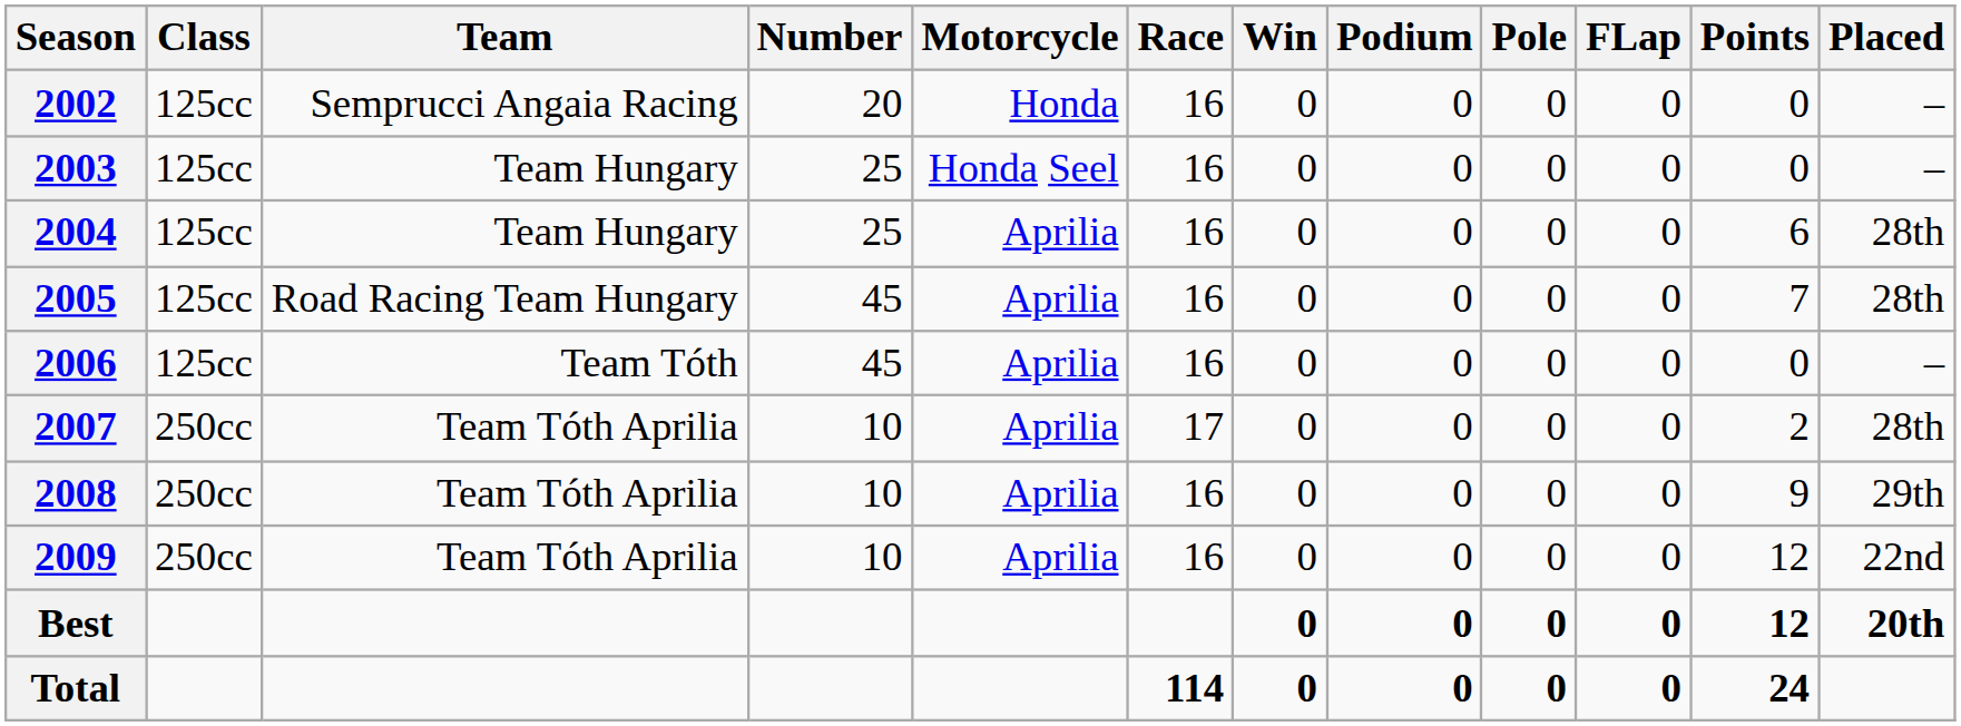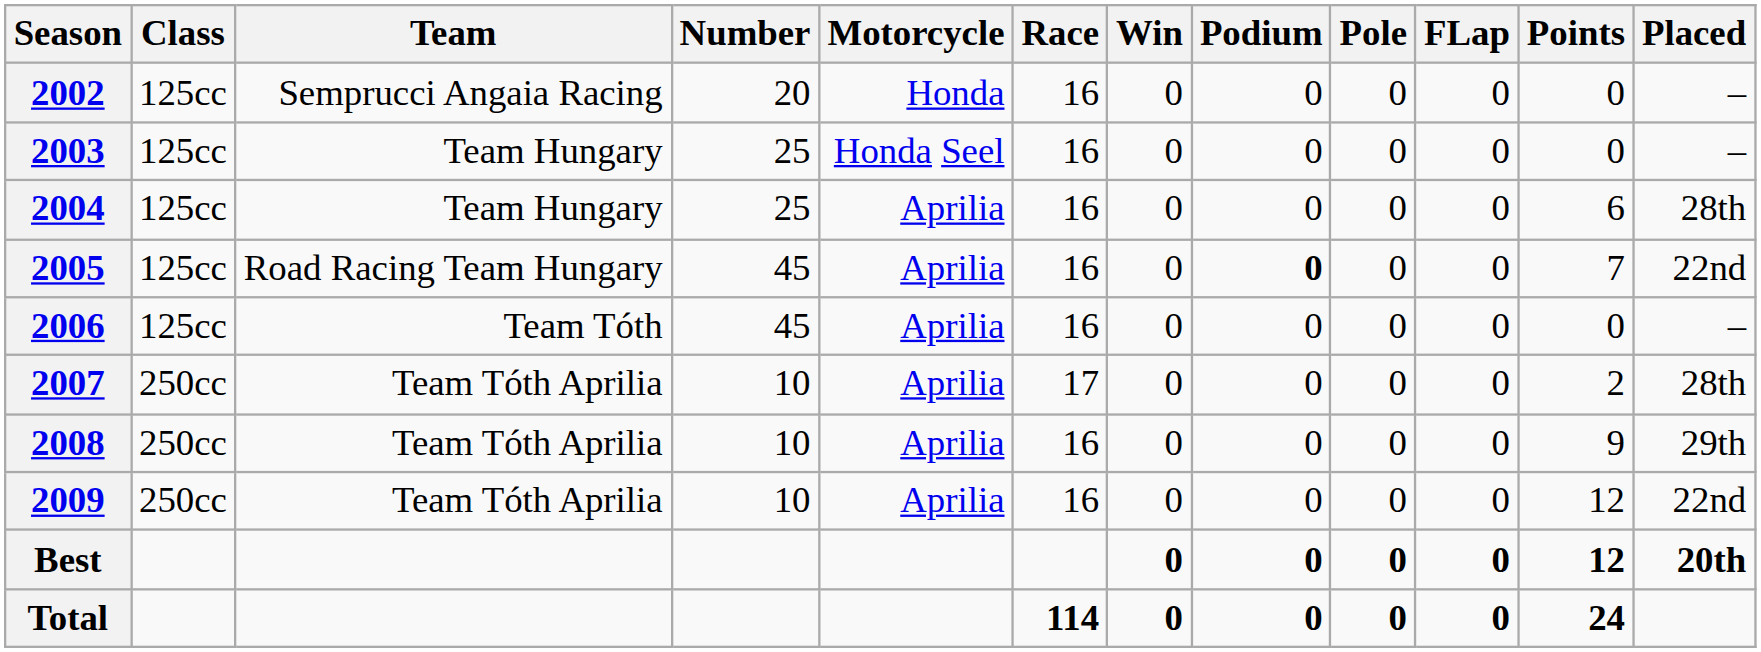2005 | Podium: normal -> bold
2005 | Placed: 28th -> 22nd
